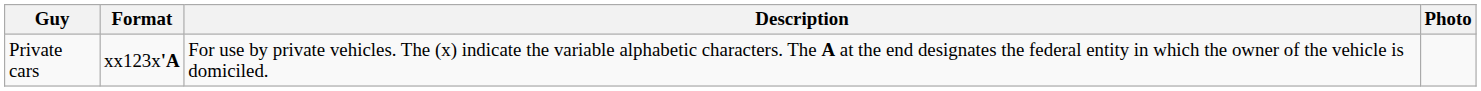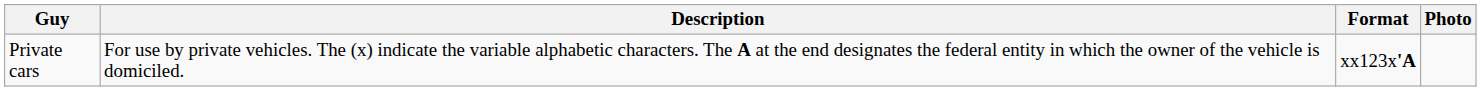columns swapped: Format <-> Description
